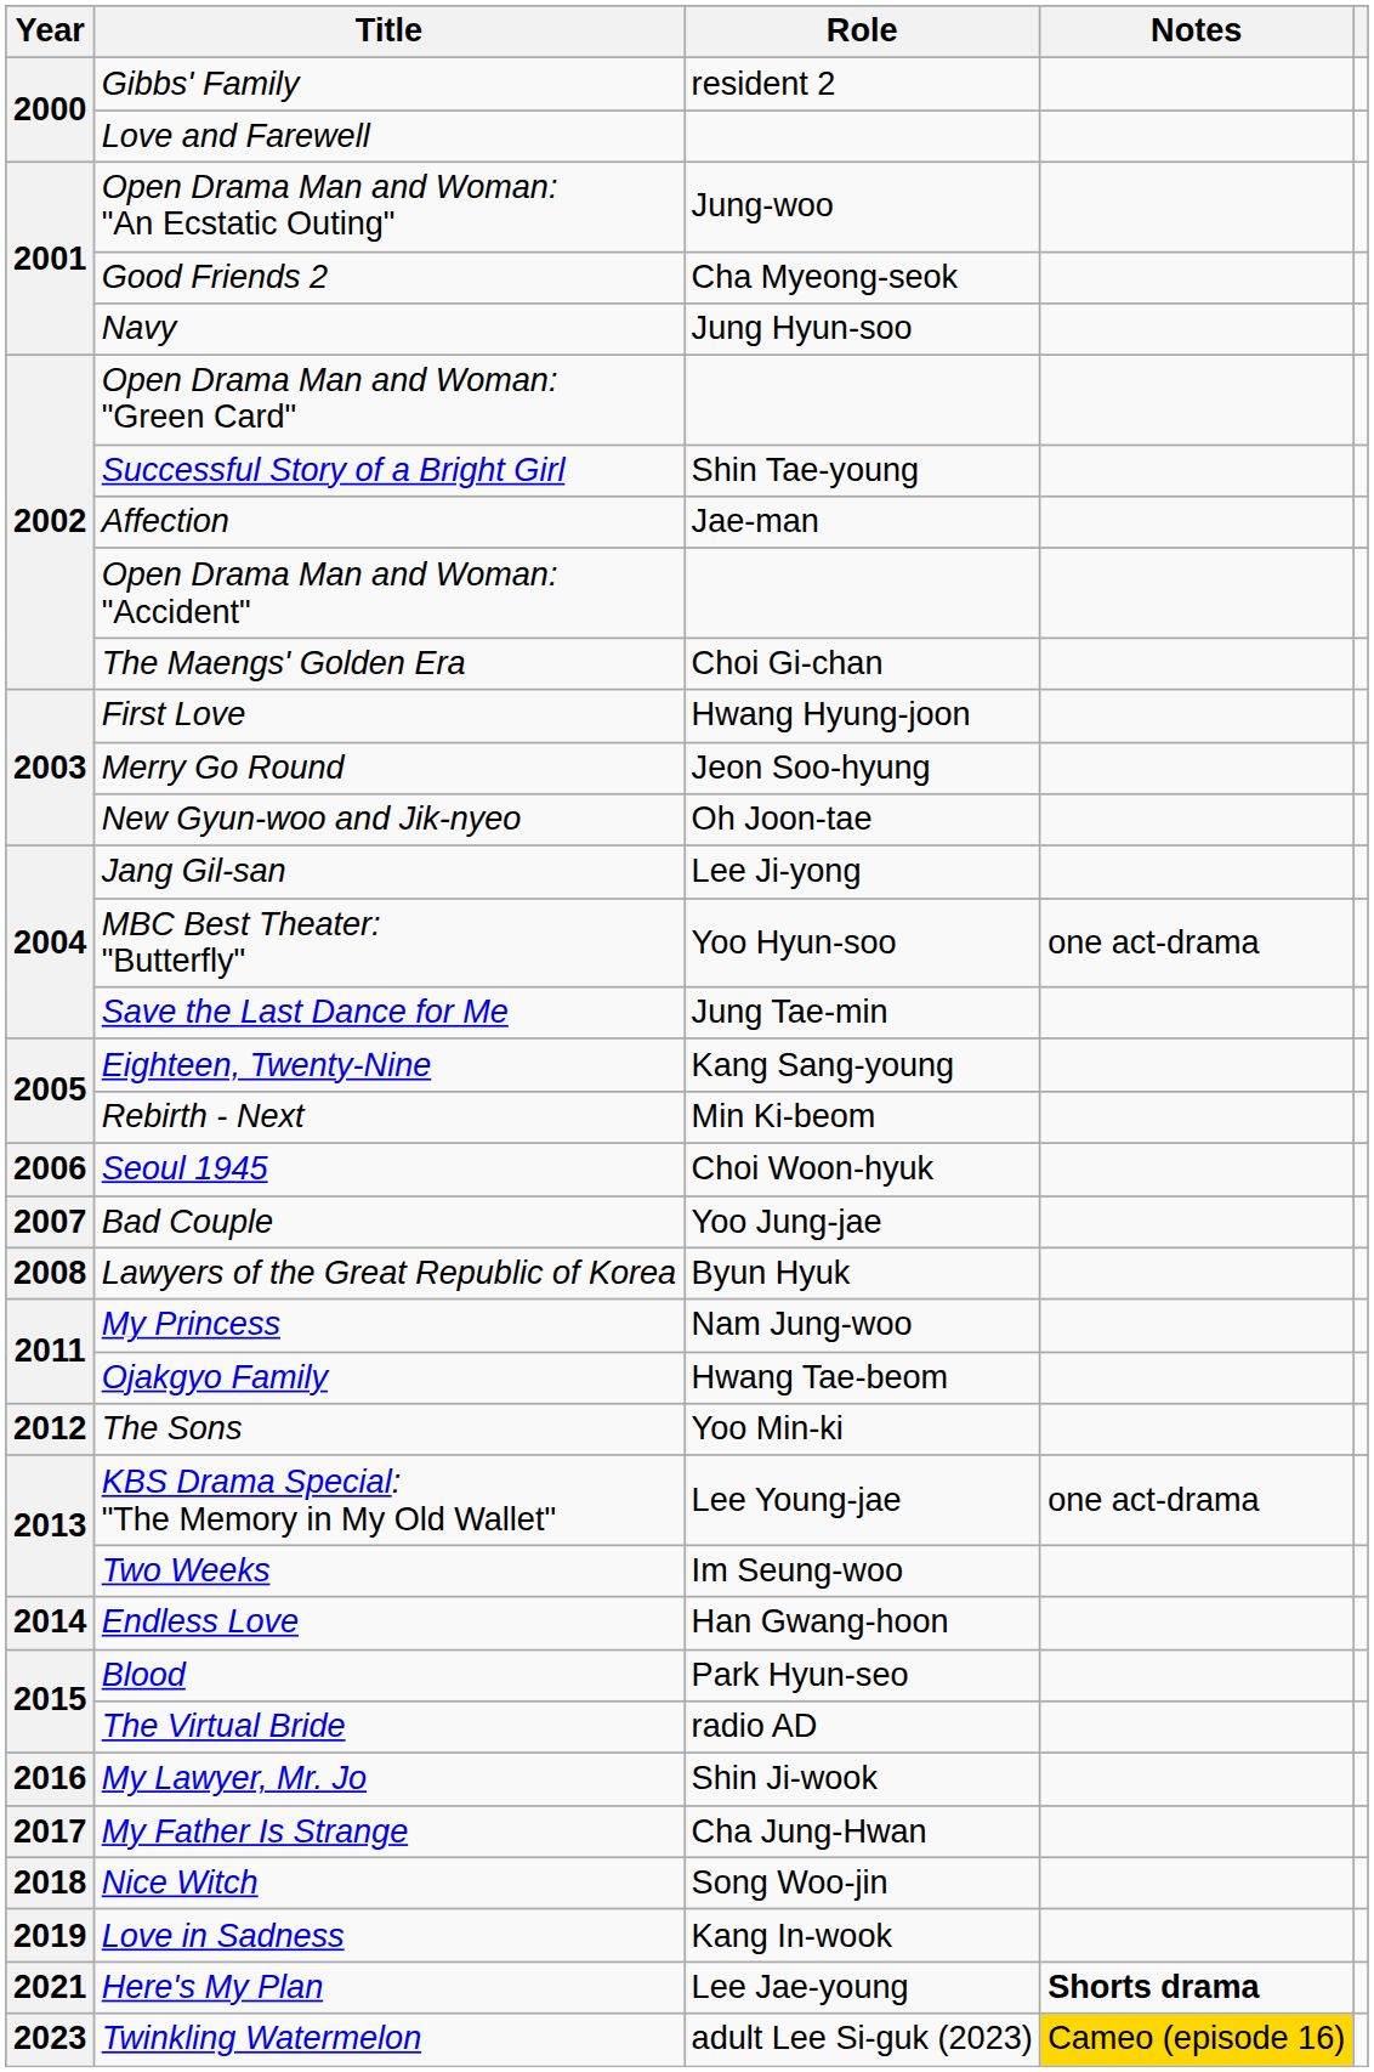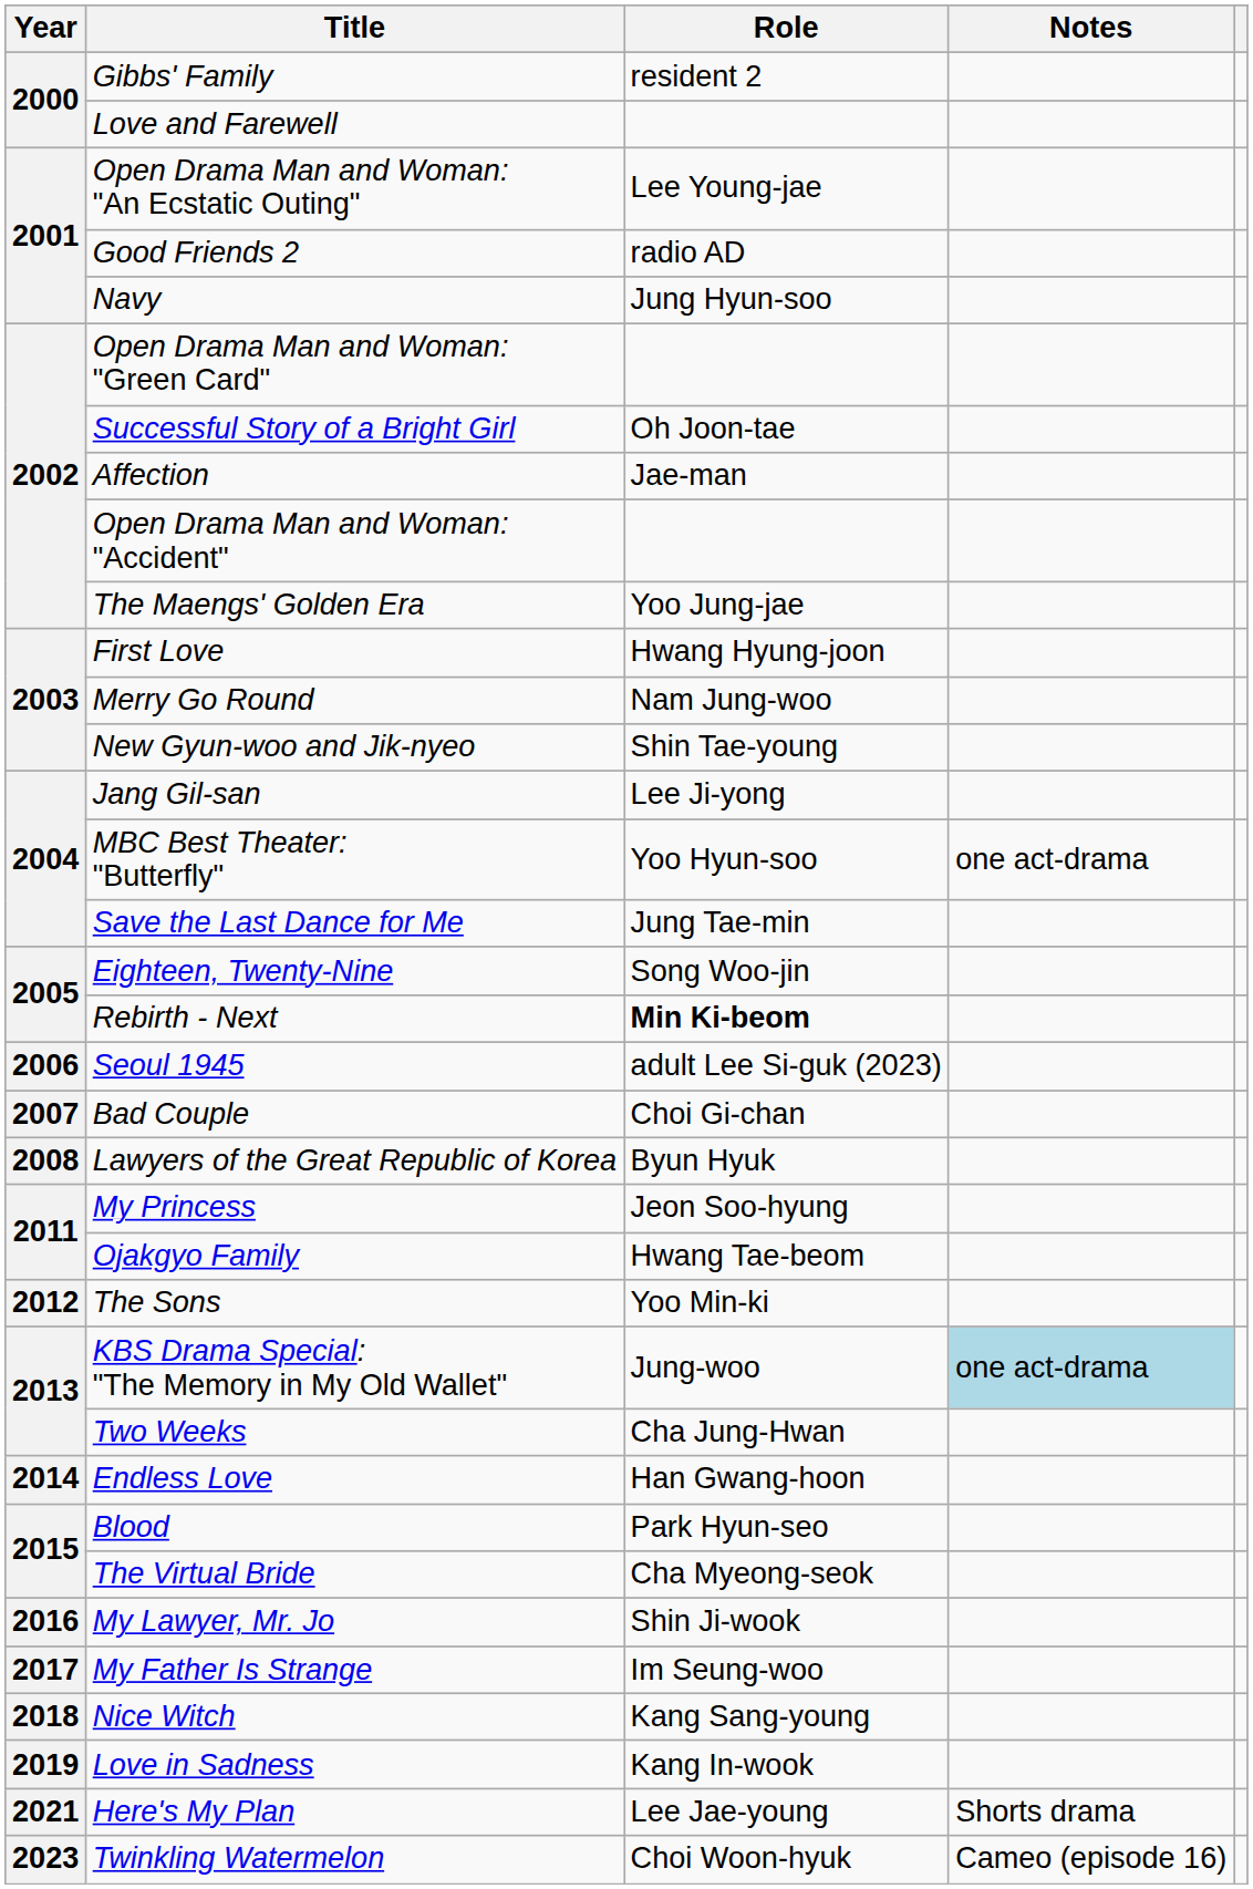Open Drama Man and Woman: "An Ecstatic Outing" | Role: Jung-woo -> Lee Young-jae
Good Friends 2 | Role: Cha Myeong-seok -> radio AD
Successful Story of a Bright Girl | Role: Shin Tae-young -> Oh Joon-tae
The Maengs' Golden Era | Role: Choi Gi-chan -> Yoo Jung-jae
Merry Go Round | Role: Jeon Soo-hyung -> Nam Jung-woo
New Gyun-woo and Jik-nyeo | Role: Oh Joon-tae -> Shin Tae-young
Eighteen, Twenty-Nine | Role: Kang Sang-young -> Song Woo-jin
Rebirth - Next | Role: normal -> bold
Seoul 1945 | Role: Choi Woon-hyuk -> adult Lee Si-guk (2023)
Bad Couple | Role: Yoo Jung-jae -> Choi Gi-chan
My Princess | Role: Nam Jung-woo -> Jeon Soo-hyung
KBS Drama Special: "The Memory in My Old Wallet" | Role: Lee Young-jae -> Jung-woo
KBS Drama Special: "The Memory in My Old Wallet" | Notes: no background -> lightblue background
Two Weeks | Role: Im Seung-woo -> Cha Jung-Hwan
The Virtual Bride | Role: radio AD -> Cha Myeong-seok
My Father Is Strange | Role: Cha Jung-Hwan -> Im Seung-woo
Nice Witch | Role: Song Woo-jin -> Kang Sang-young
Here's My Plan | Notes: bold -> normal
Twinkling Watermelon | Role: adult Lee Si-guk (2023) -> Choi Woon-hyuk
Twinkling Watermelon | Notes: gold background -> no background
